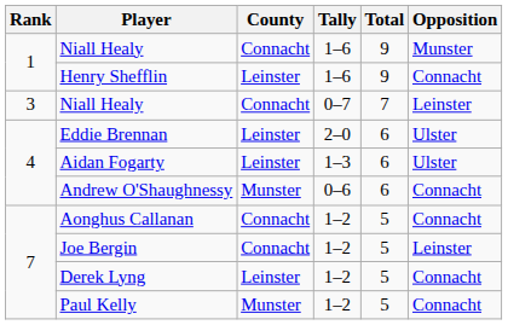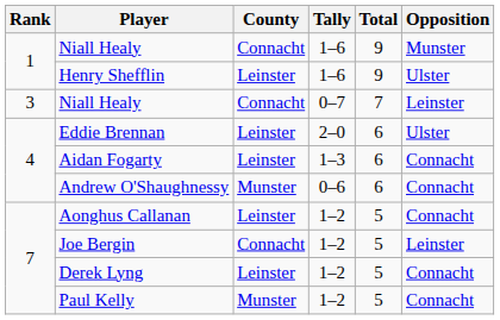Henry Shefflin | Opposition: Connacht -> Ulster
Aidan Fogarty | Opposition: Ulster -> Connacht
Aonghus Callanan | County: Connacht -> Leinster
